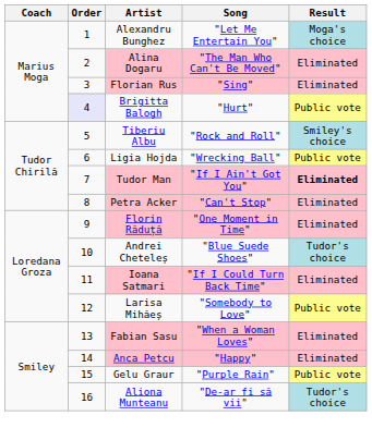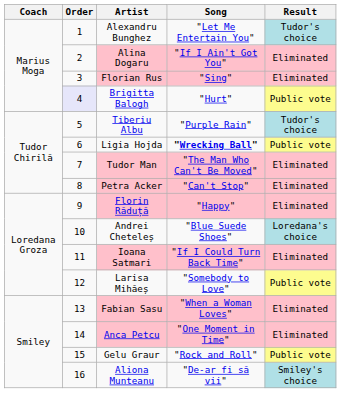Alexandru Bunghez | Result: Moga's choice -> Tudor's choice
Alina Dogaru | Song: "The Man Who Can't Be Moved" -> "If I Ain't Got You"
Tiberiu Albu | Song: "Rock and Roll" -> "Purple Rain"
Tiberiu Albu | Result: Smiley's choice -> Tudor's choice
Ligia Hojda | Song: normal -> bold
Tudor Man | Song: "If I Ain't Got You" -> "The Man Who Can't Be Moved"
Tudor Man | Result: bold -> normal
Florin Răduță | Song: "One Moment in Time" -> "Happy"
Andrei Cheteleș | Result: Tudor's choice -> Loredana's choice
Anca Petcu | Song: "Happy" -> "One Moment in Time"
Gelu Graur | Song: "Purple Rain" -> "Rock and Roll"
Aliona Munteanu | Result: Tudor's choice -> Smiley's choice
